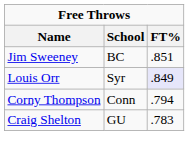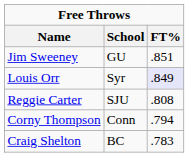Jim Sweeney | School: BC -> GU
+ row: Reggie Carter | SJU | .808
Craig Shelton | School: GU -> BC
